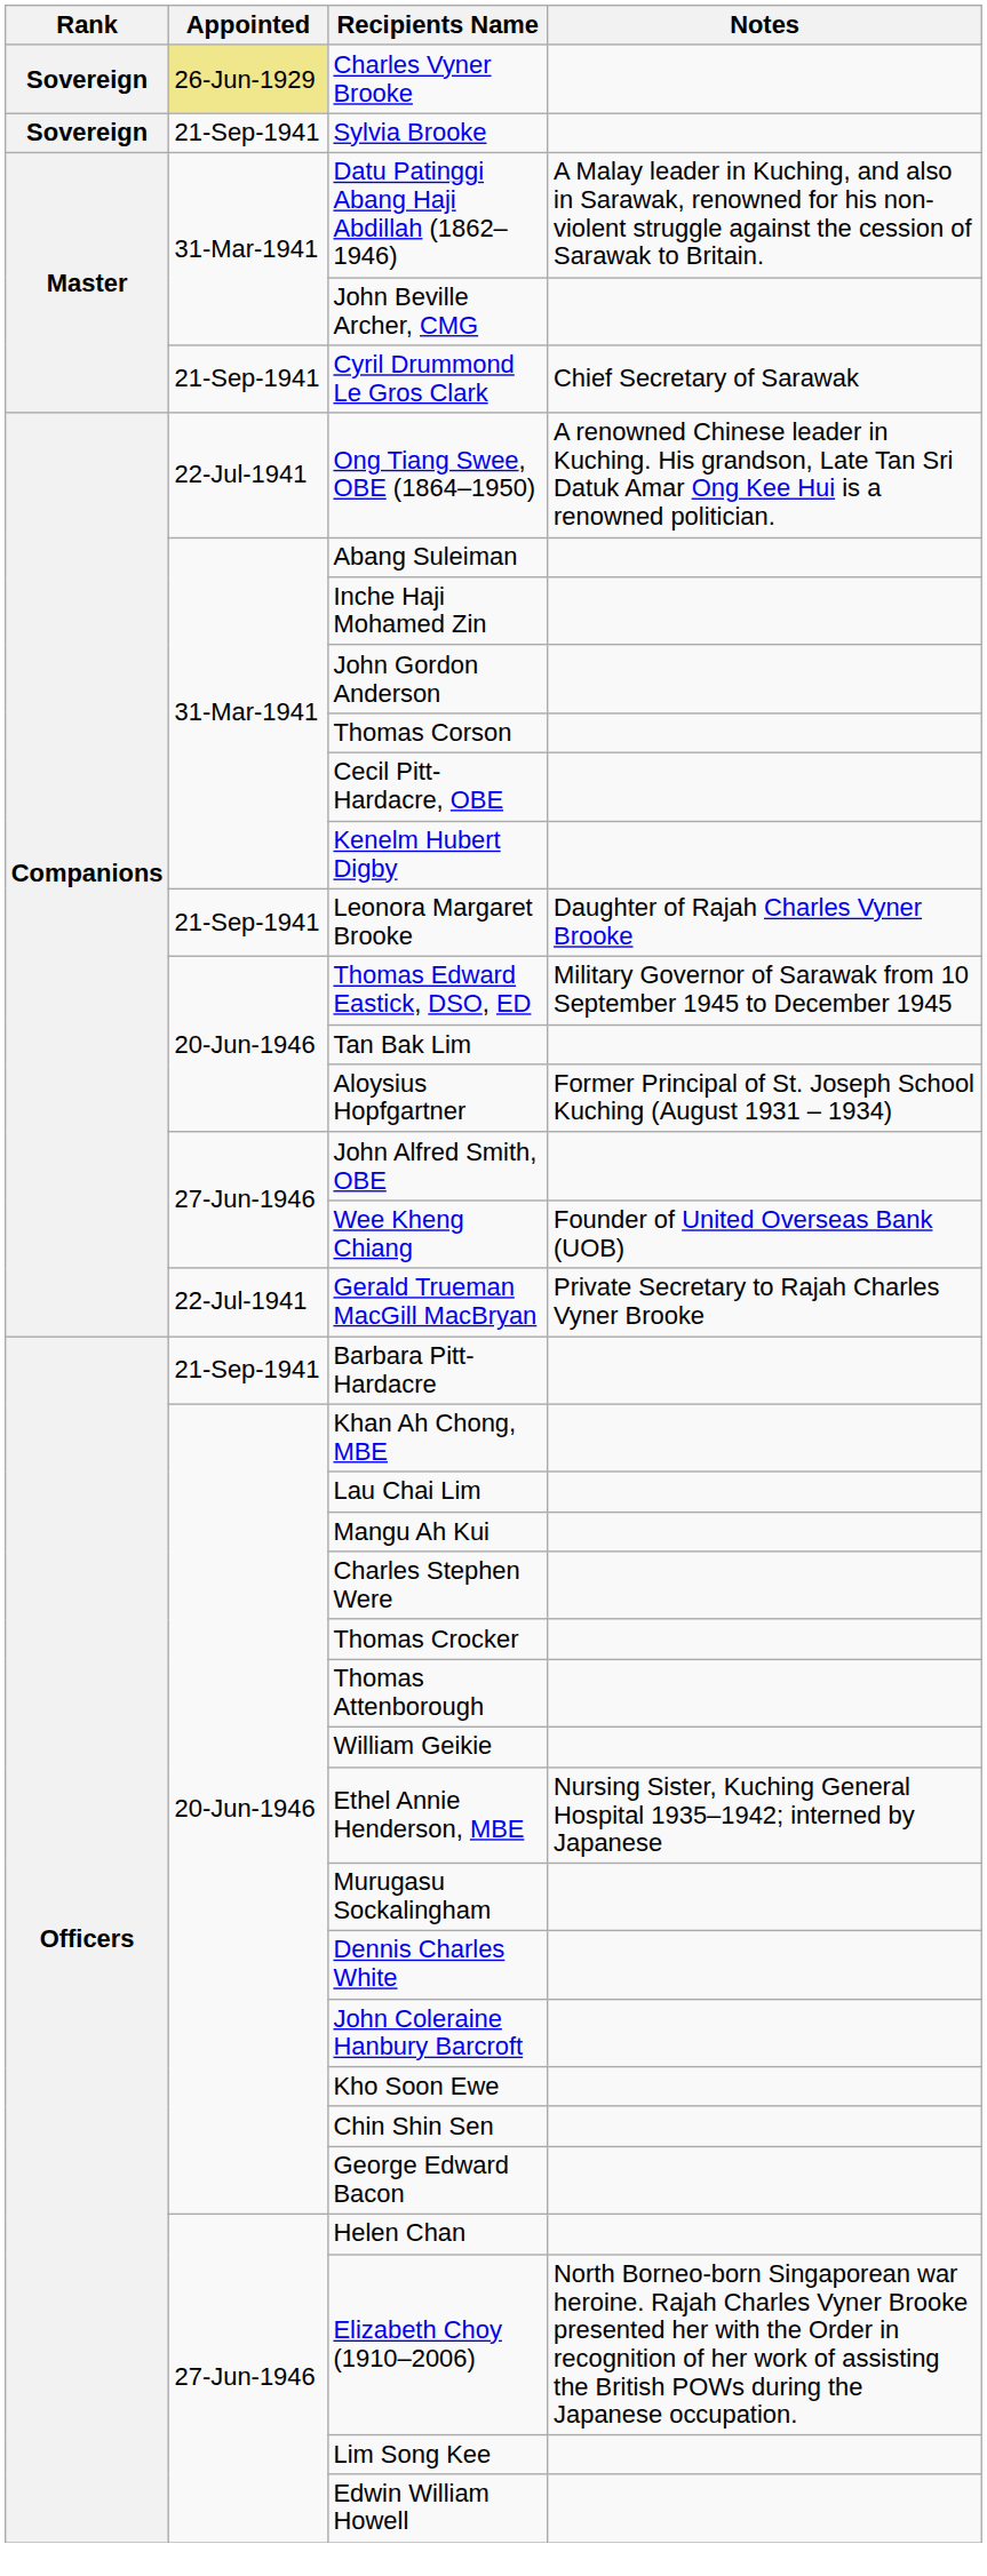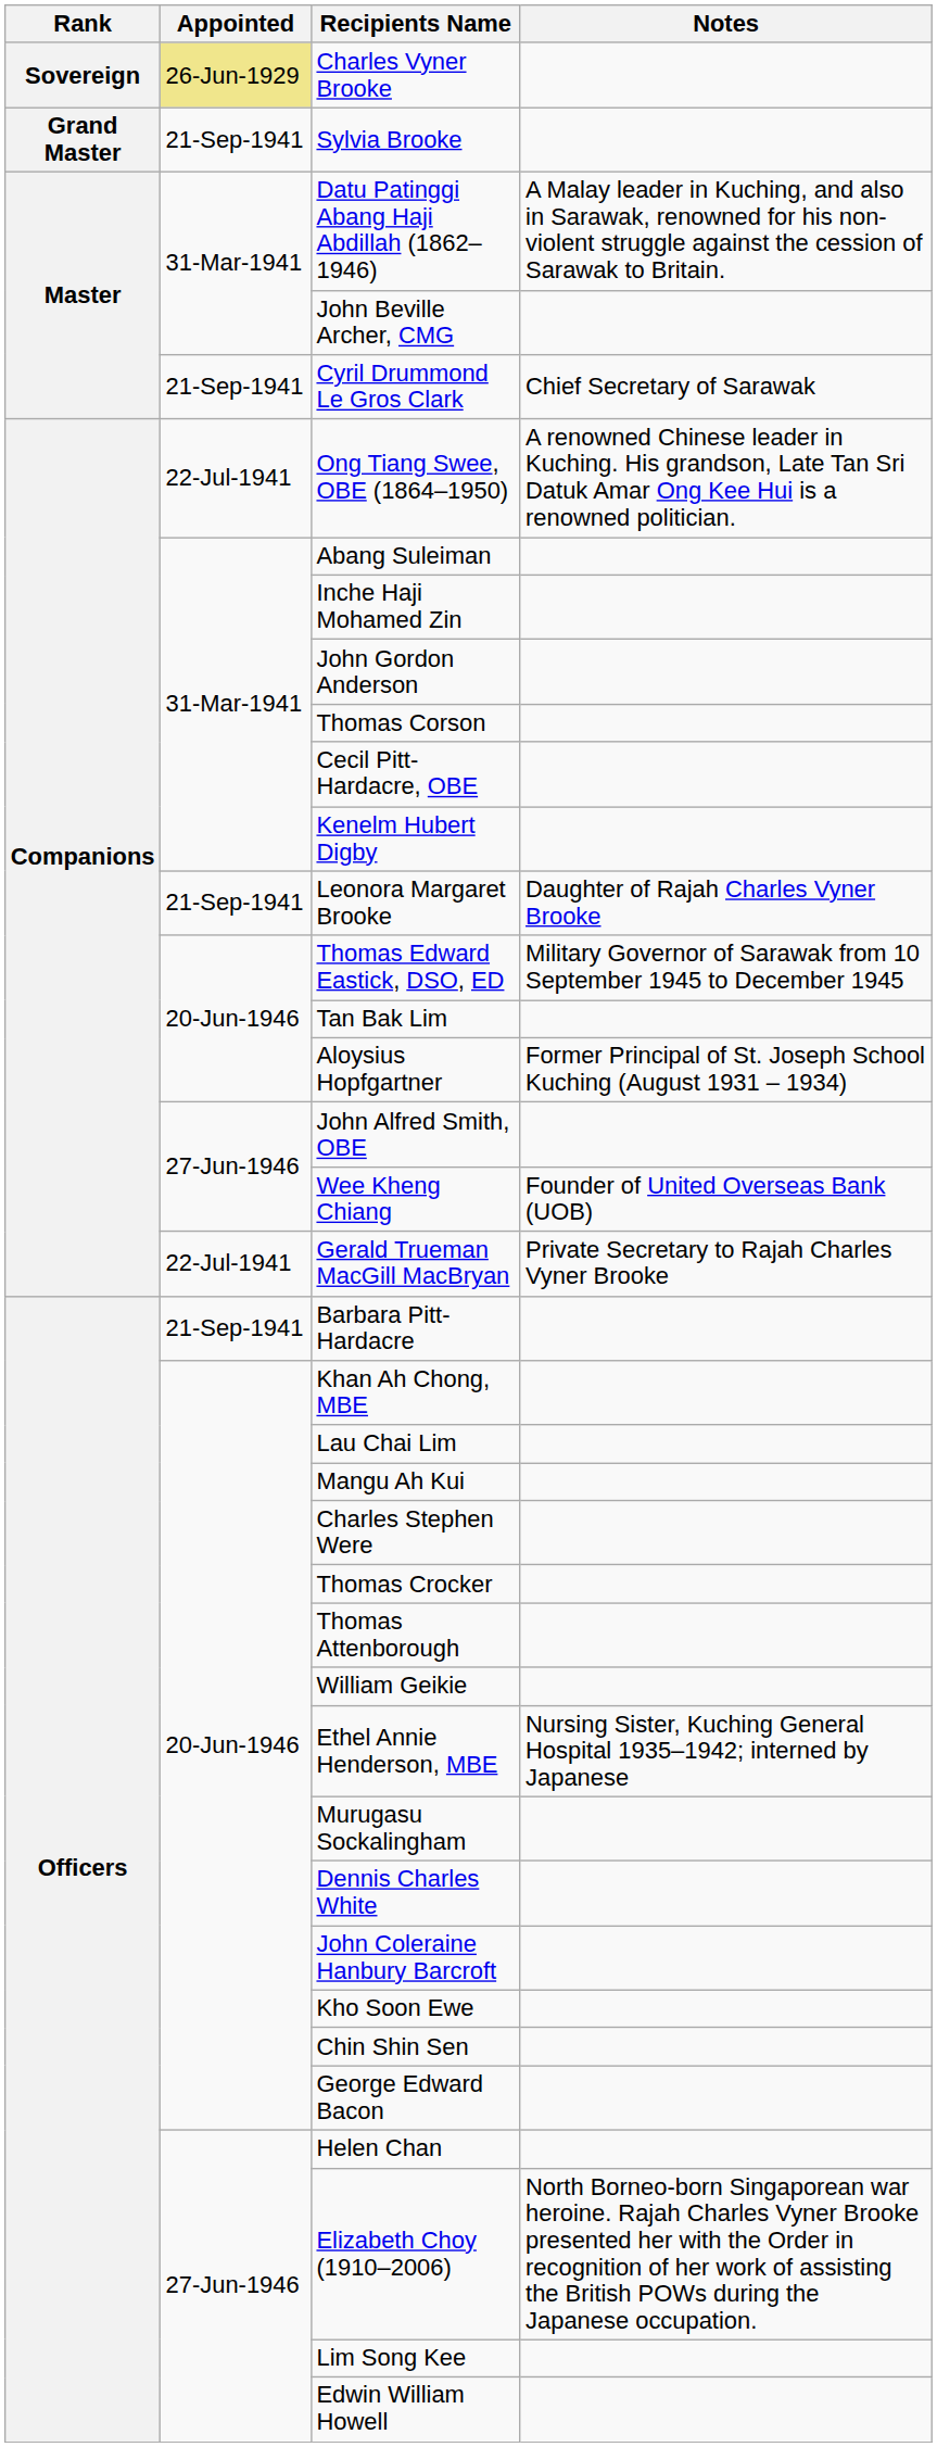Sylvia Brooke | Rank: Sovereign -> Grand Master
